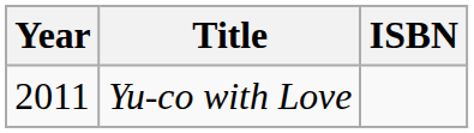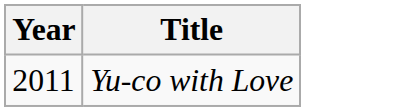- column: ISBN
